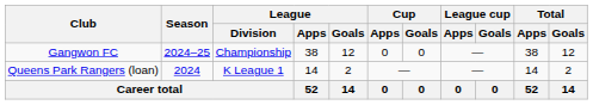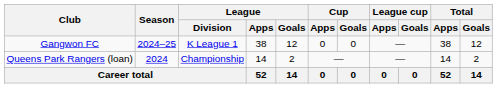Gangwon FC | League / Division: Championship -> K League 1
Queens Park Rangers (loan) | League / Division: K League 1 -> Championship
